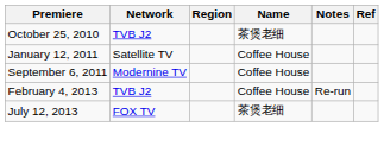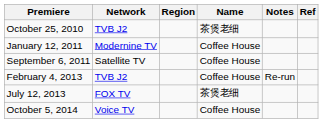January 12, 2011 | Network: Satellite TV -> Modernine TV
September 6, 2011 | Network: Modernine TV -> Satellite TV
+ row: October 5, 2014 | Voice TV | Coffee House
